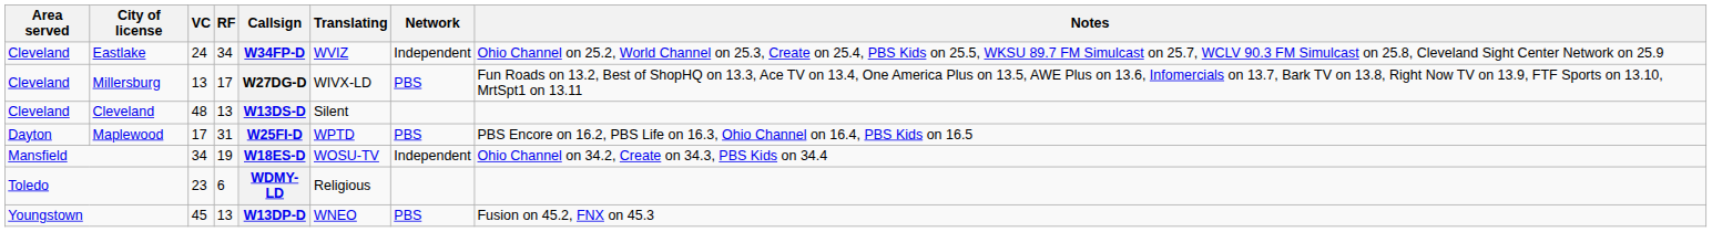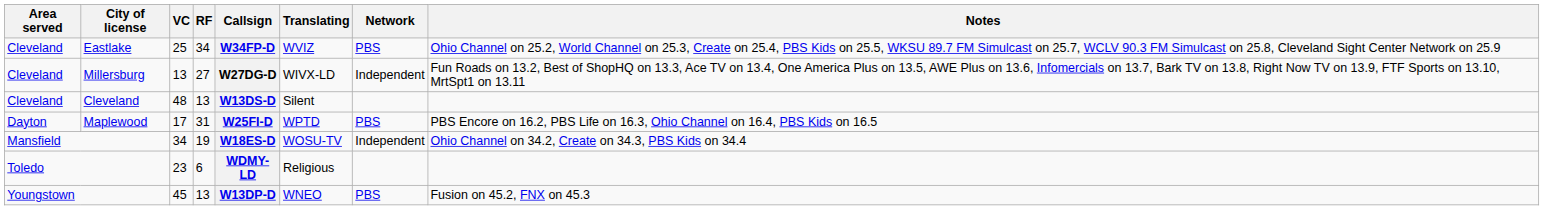Eastlake | VC: 24 -> 25
Eastlake | Network: Independent -> PBS
Millersburg | RF: 17 -> 27
Millersburg | Network: PBS -> Independent
